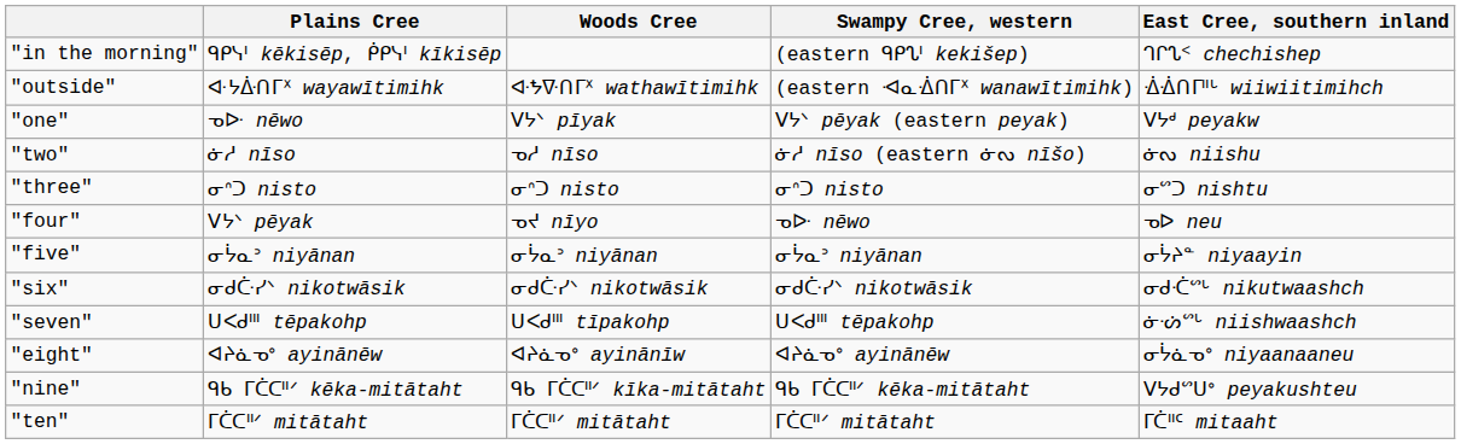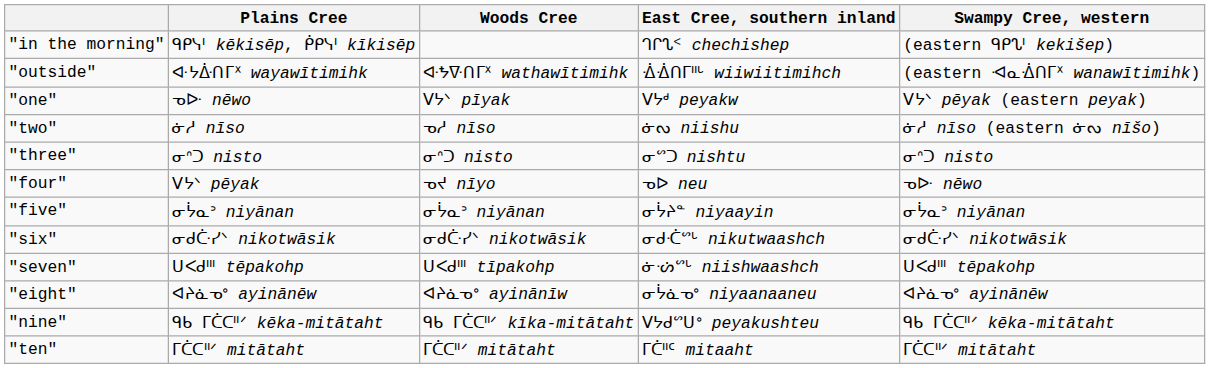columns swapped: Swampy Cree, western <-> East Cree, southern inland
